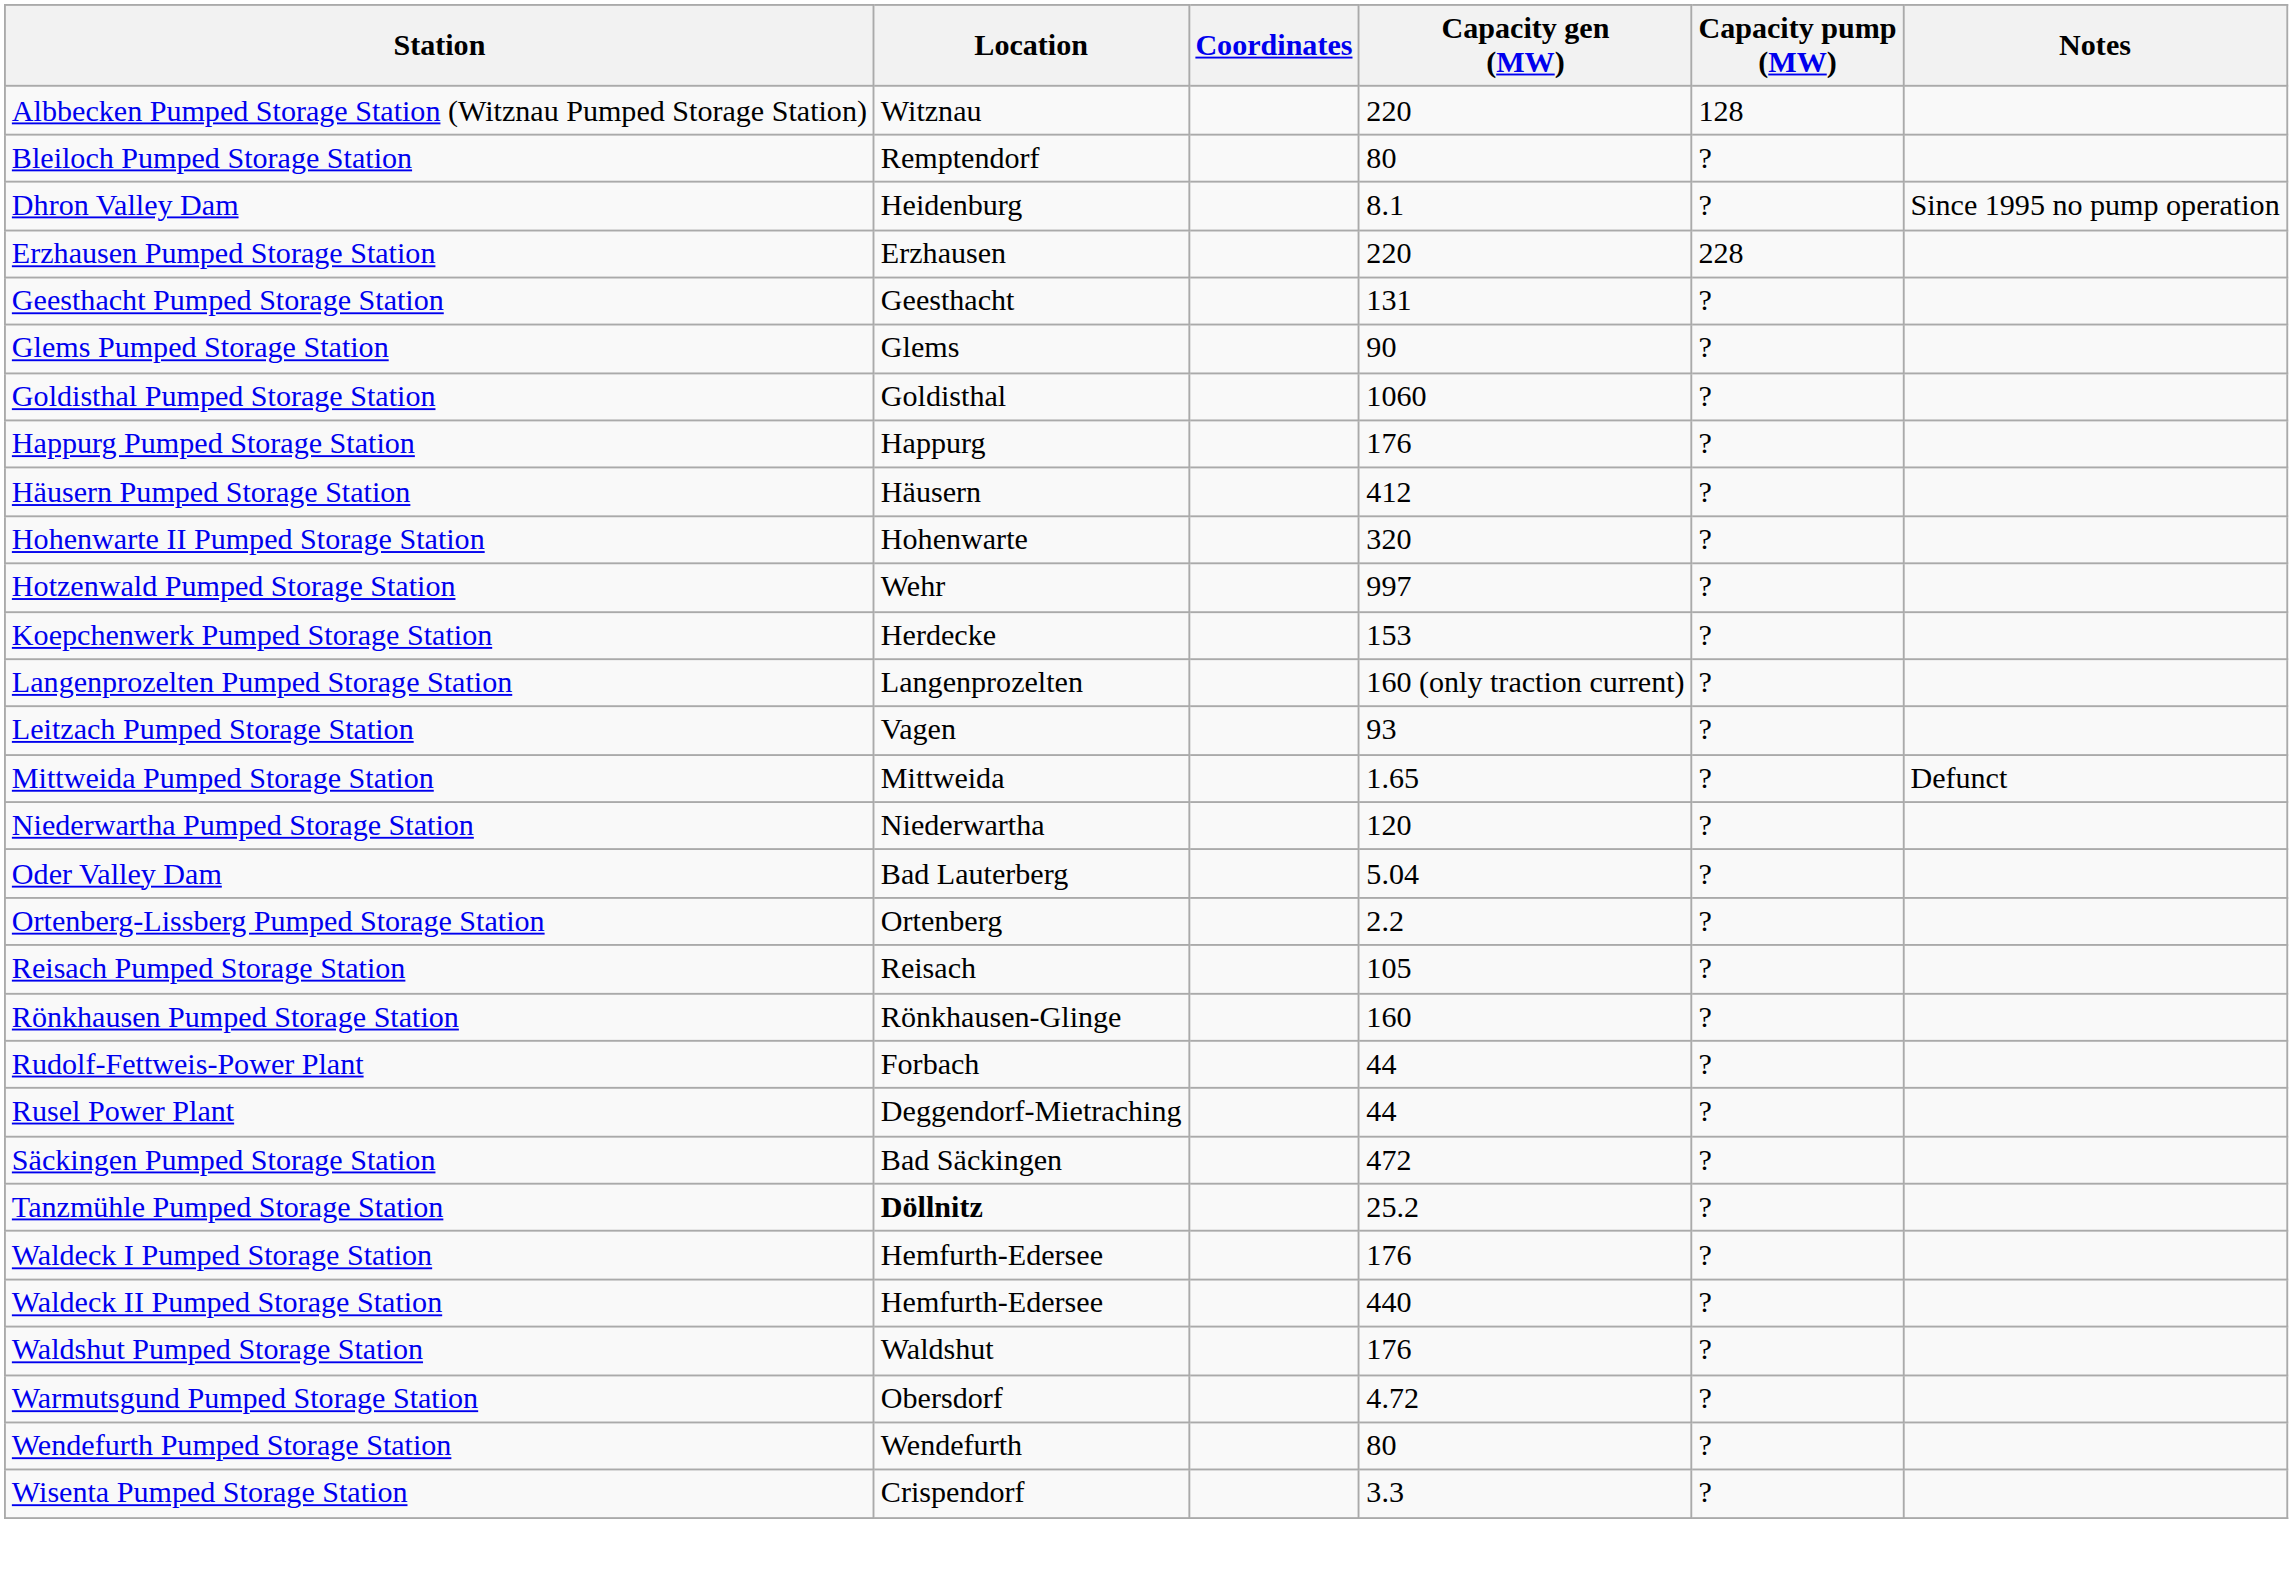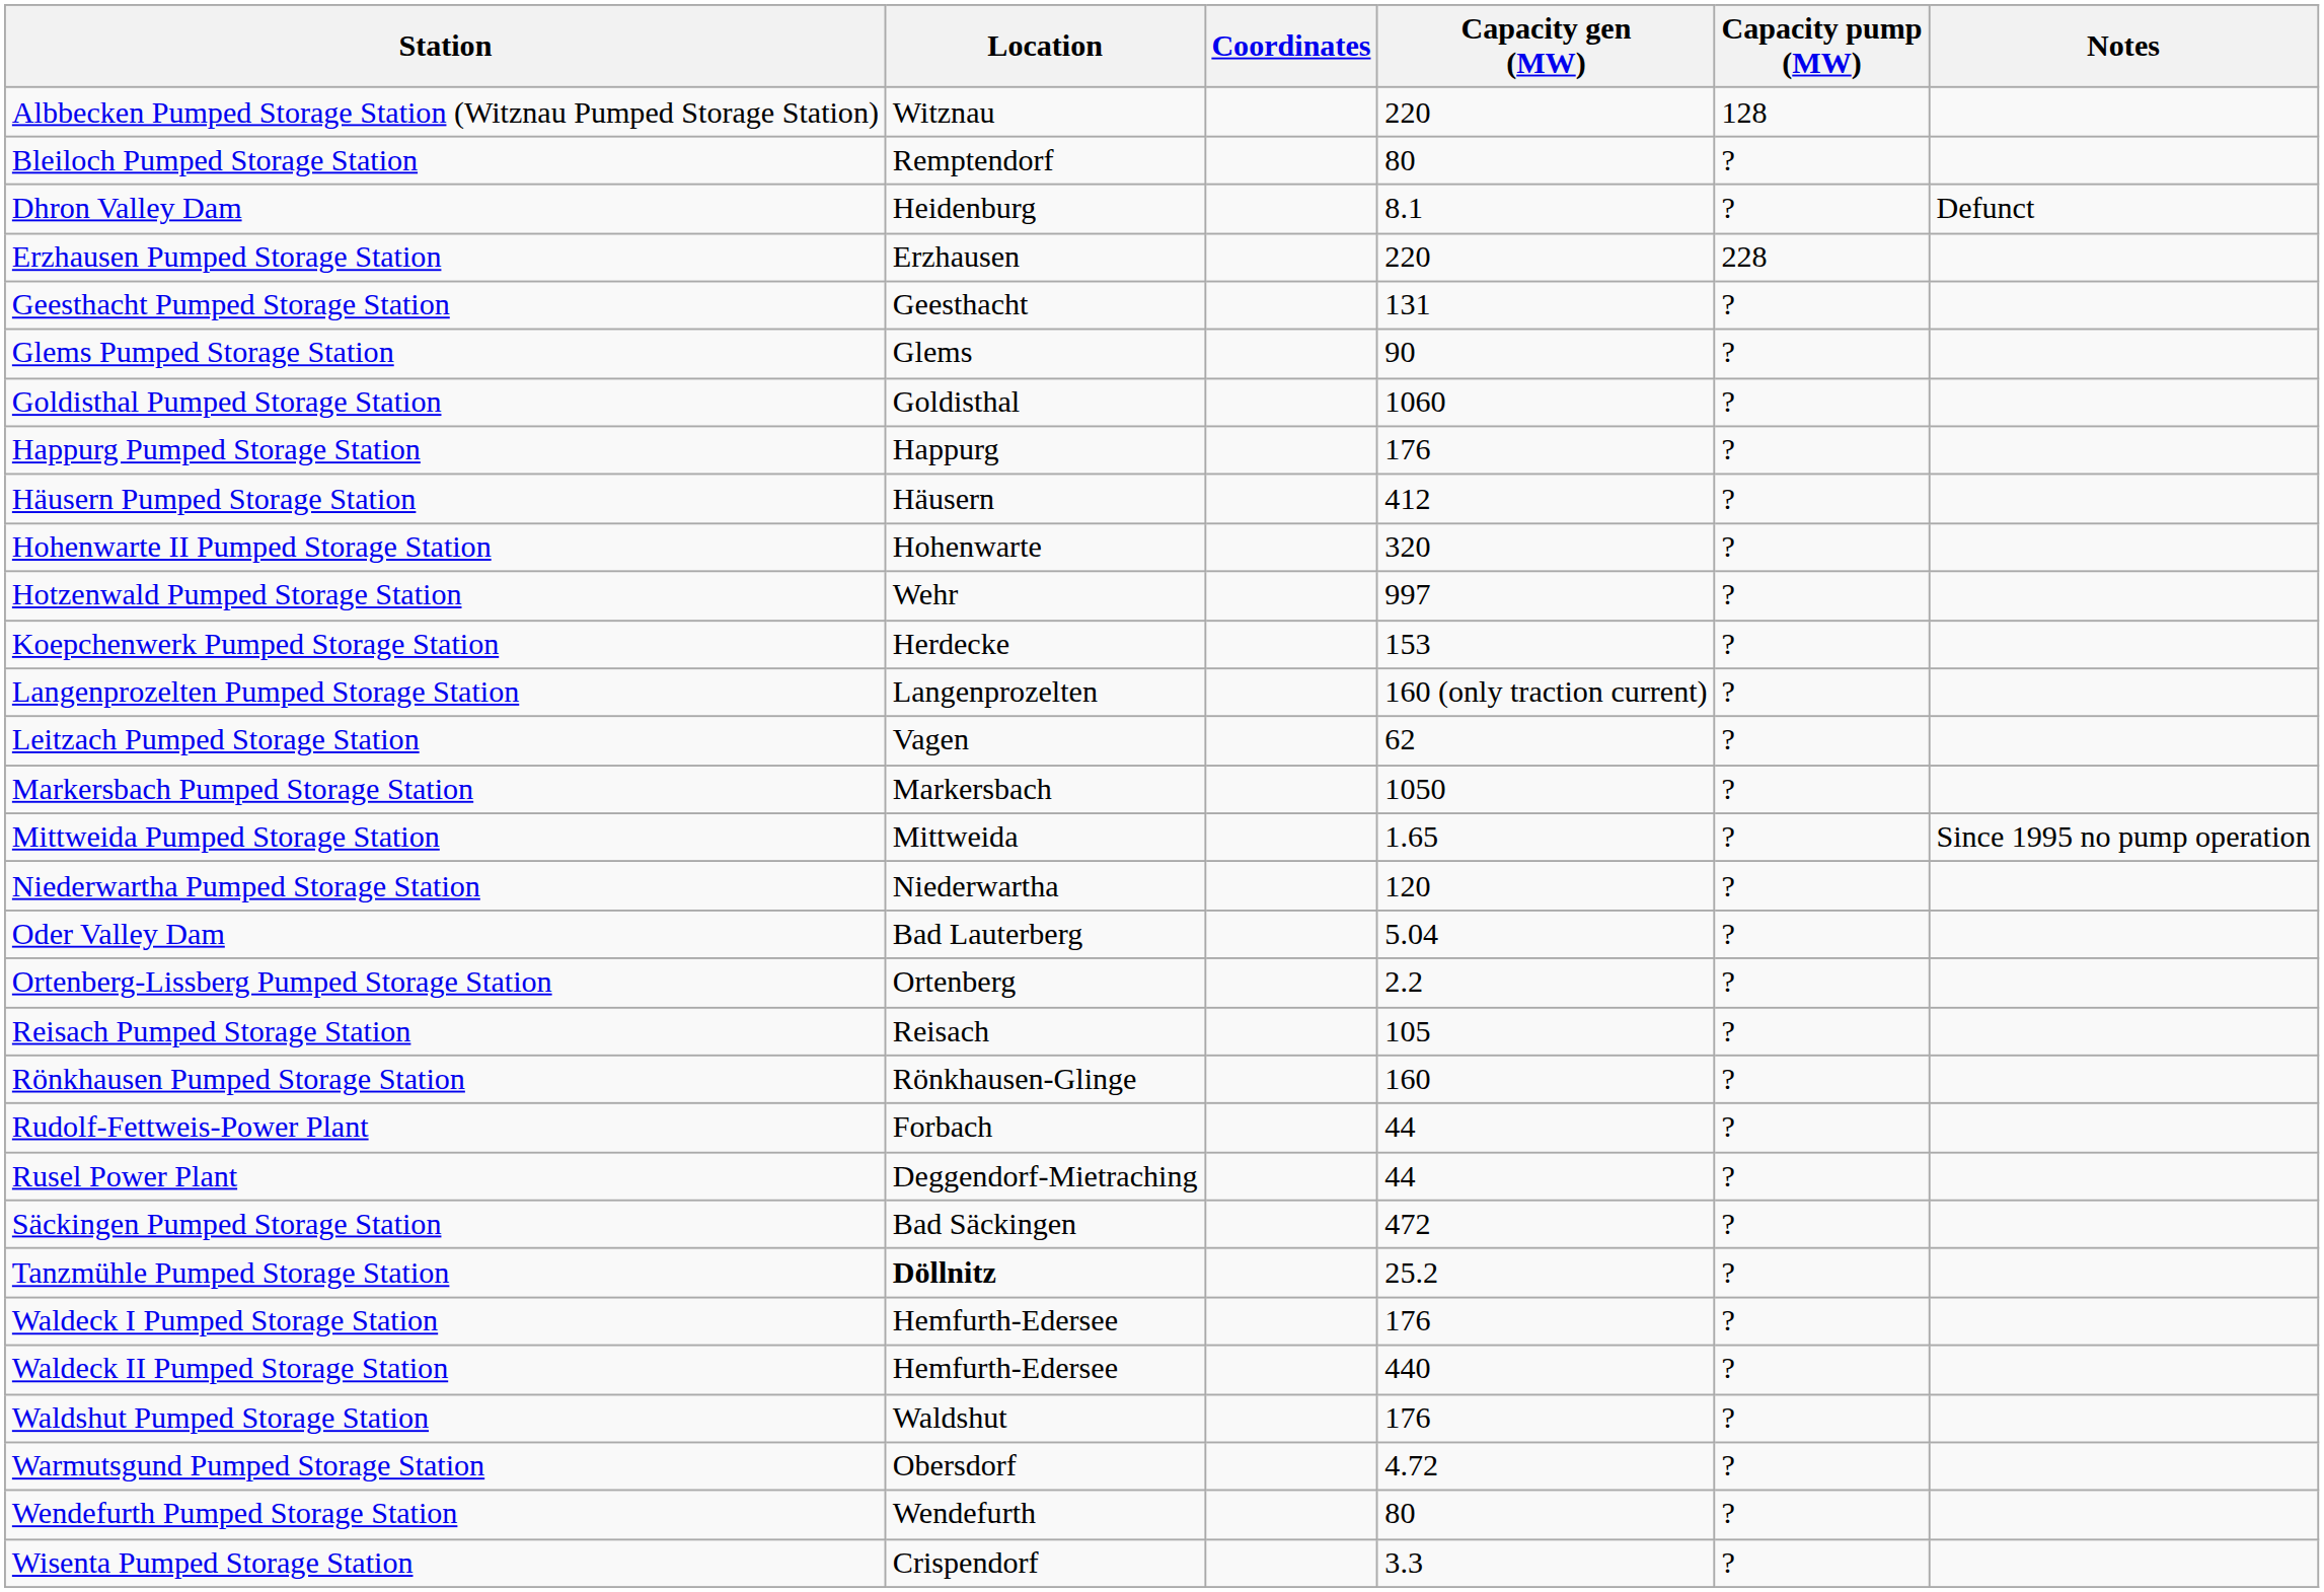Dhron Valley Dam | Notes: Since 1995 no pump operation -> Defunct
Leitzach Pumped Storage Station | Capacity gen (MW): 93 -> 62
+ row: Markersbach Pumped Storage Station | Markersbach | 1050 | ?
Mittweida Pumped Storage Station | Notes: Defunct -> Since 1995 no pump operation
